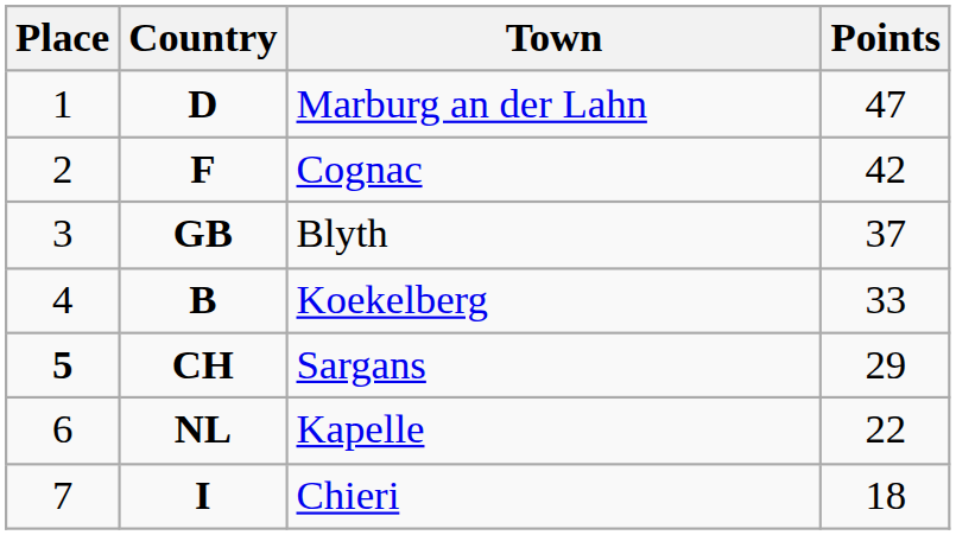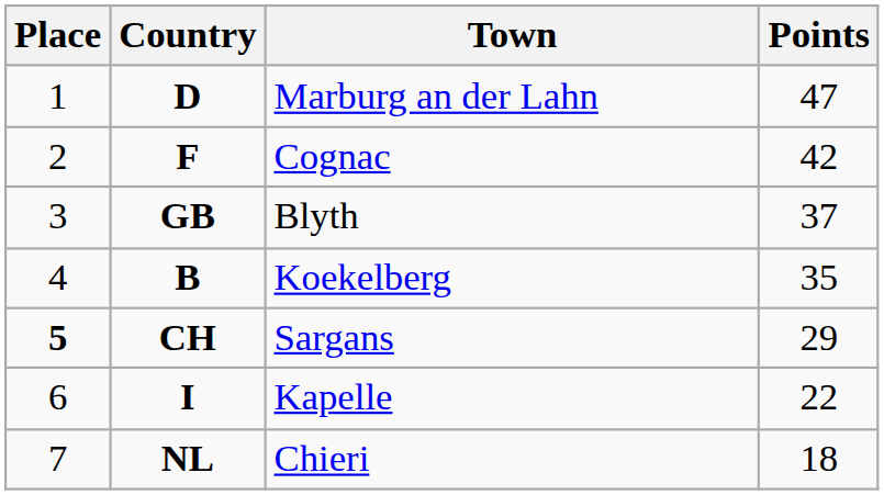Koekelberg | Points: 33 -> 35
Kapelle | Country: NL -> I
Chieri | Country: I -> NL
